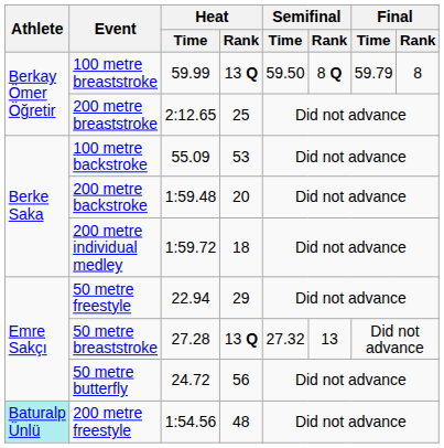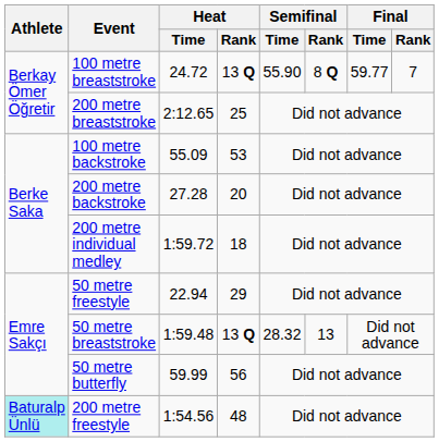100 metre breaststroke | Heat / Time: 59.99 -> 24.72
100 metre breaststroke | Semifinal / Time: 59.50 -> 55.90
100 metre breaststroke | Final / Time: 59.79 -> 59.77
100 metre breaststroke | Final / Rank: 8 -> 7
200 metre backstroke | Heat / Time: 1:59.48 -> 27.28
50 metre breaststroke | Heat / Time: 27.28 -> 1:59.48
50 metre breaststroke | Semifinal / Time: 27.32 -> 28.32
50 metre butterfly | Heat / Time: 24.72 -> 59.99
